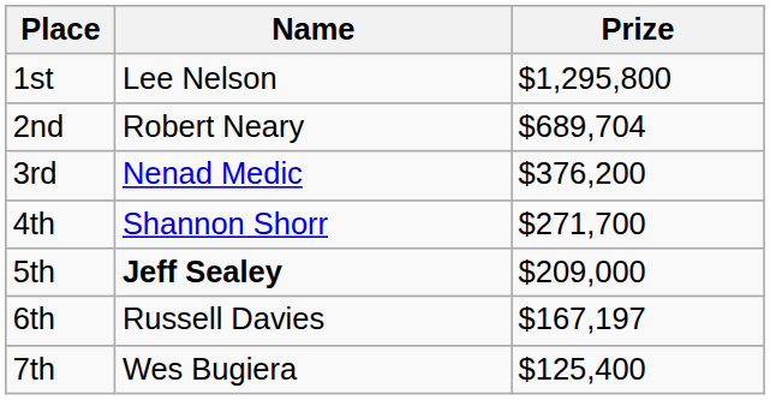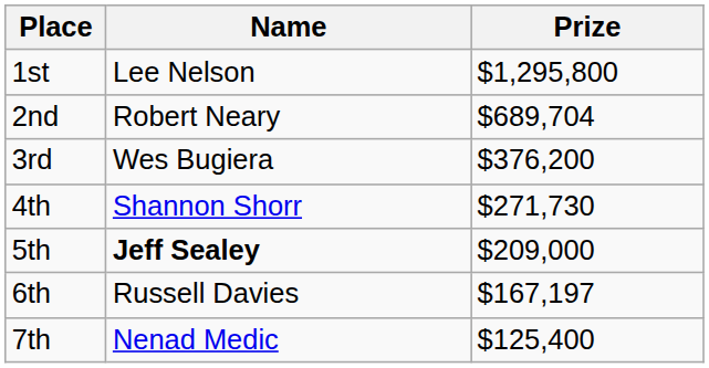3rd | Name: Nenad Medic -> Wes Bugiera
4th | Prize: $271,700 -> $271,730
7th | Name: Wes Bugiera -> Nenad Medic
